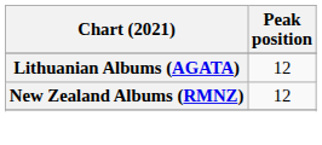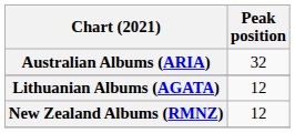+ row: Australian Albums (ARIA) | 32
